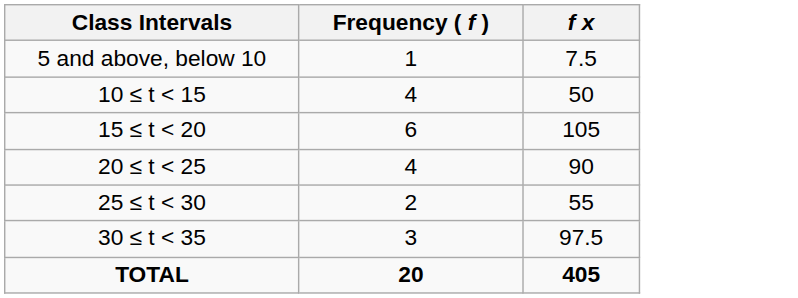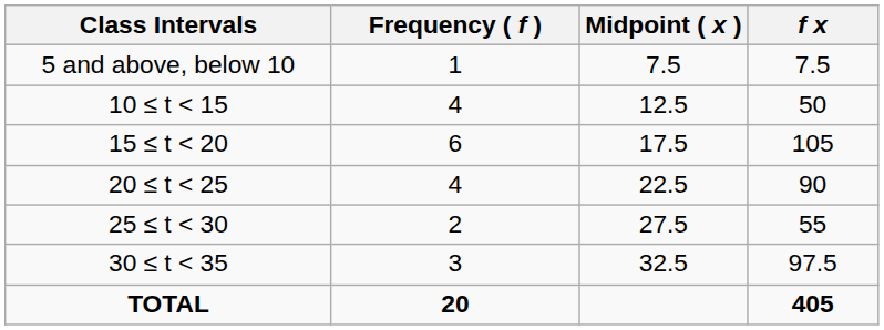+ column: Midpoint ( x ) | 7.5 | 12.5 | 17.5 | 22.5 | 27.5 | 32.5
